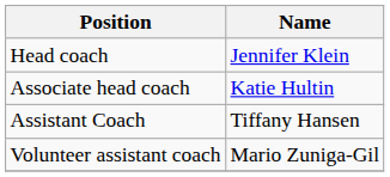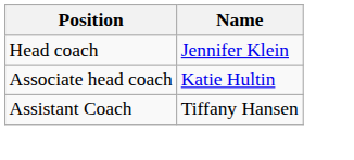- row: Volunteer assistant coach | Mario Zuniga-Gil
